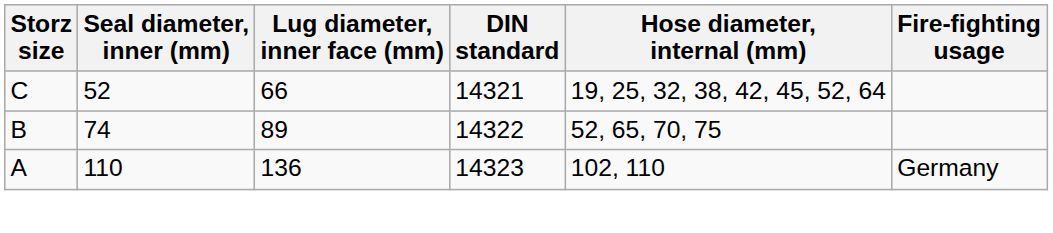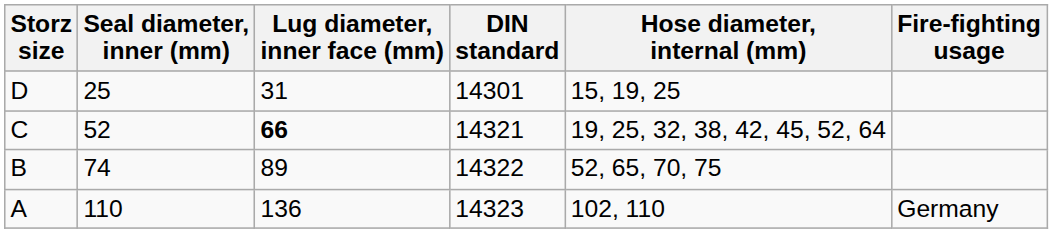+ row: D | 25 | 31 | 14301 | 15, 19, 25
C | Lug diameter, inner face (mm): normal -> bold
